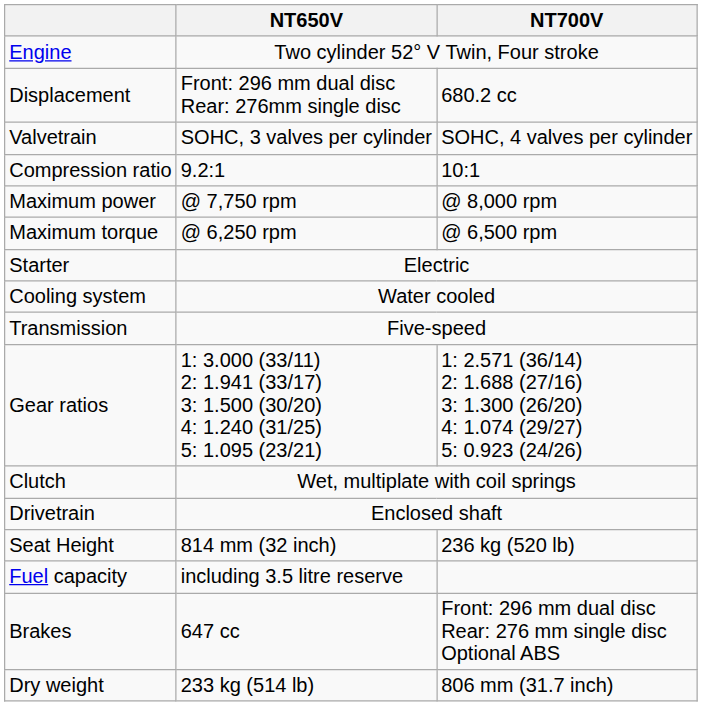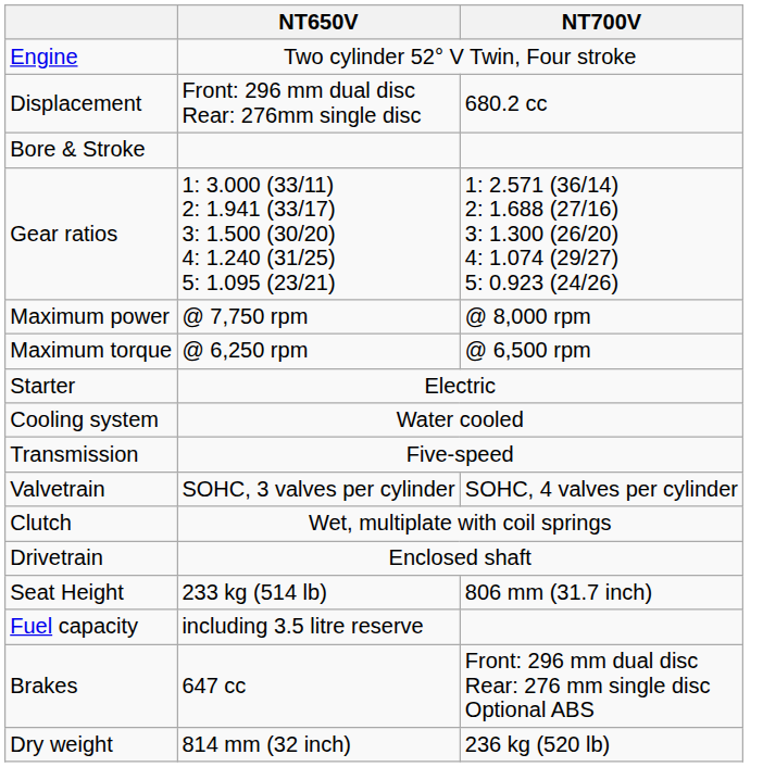+ row: Bore & Stroke
rows swapped: Valvetrain <-> Gear ratios
- row: Compression ratio | 9.2:1 | 10:1
Seat Height | NT650V: 814 mm (32 inch) -> 233 kg (514 lb)
Seat Height | NT700V: 236 kg (520 lb) -> 806 mm (31.7 inch)
Dry weight | NT650V: 233 kg (514 lb) -> 814 mm (32 inch)
Dry weight | NT700V: 806 mm (31.7 inch) -> 236 kg (520 lb)
